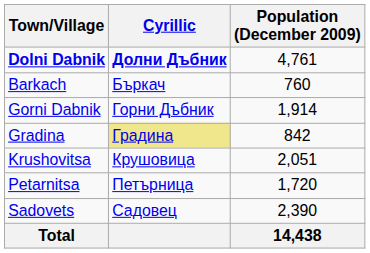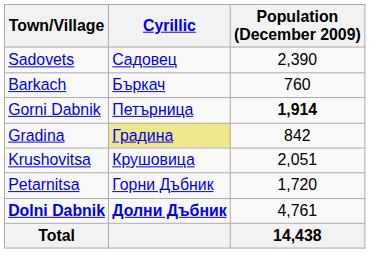rows swapped: Dolni Dabnik <-> Sadovets
Gorni Dabnik | Cyrillic: Горни Дъбник -> Петърница
Gorni Dabnik | Population (December 2009): normal -> bold
Petarnitsa | Cyrillic: Петърница -> Горни Дъбник
